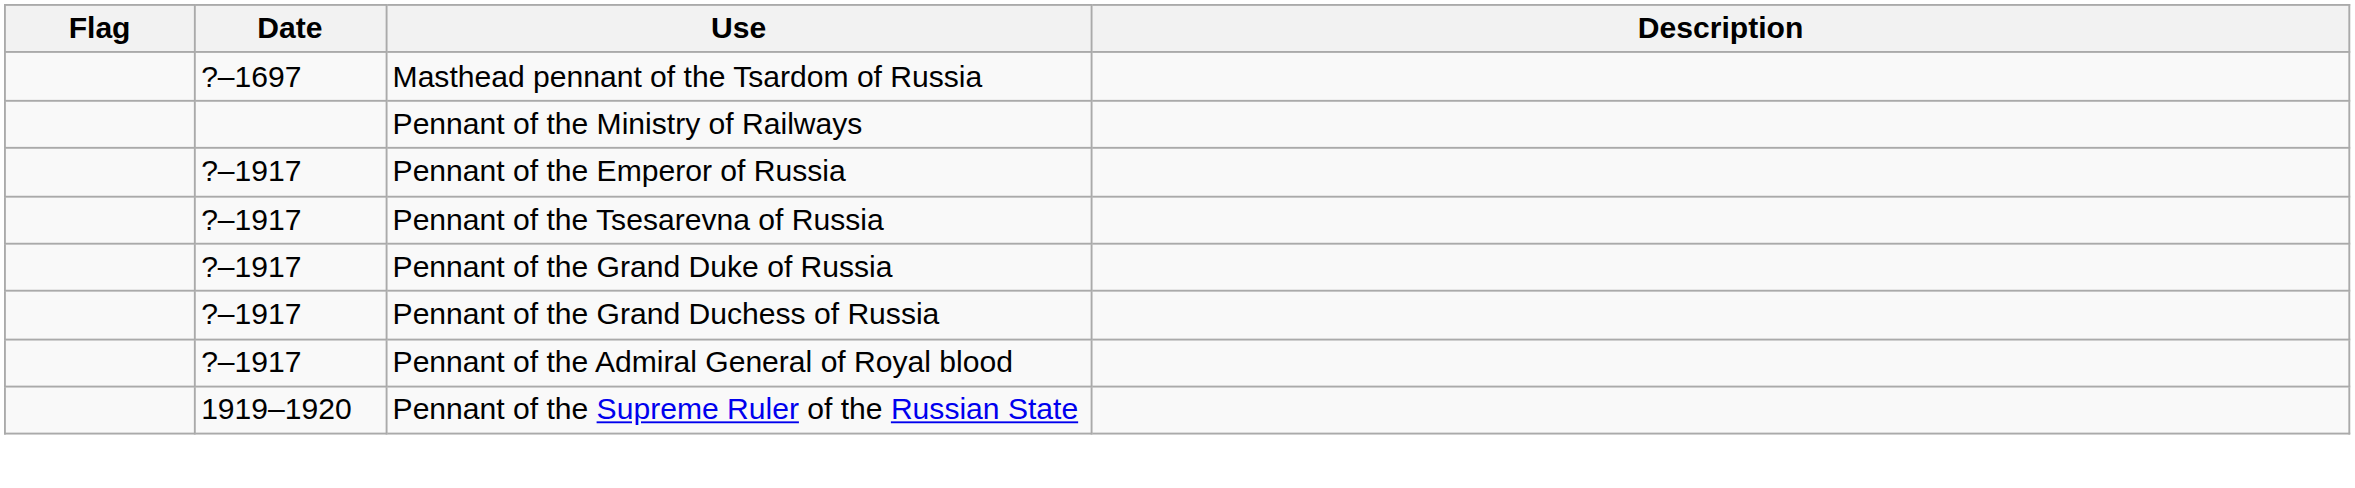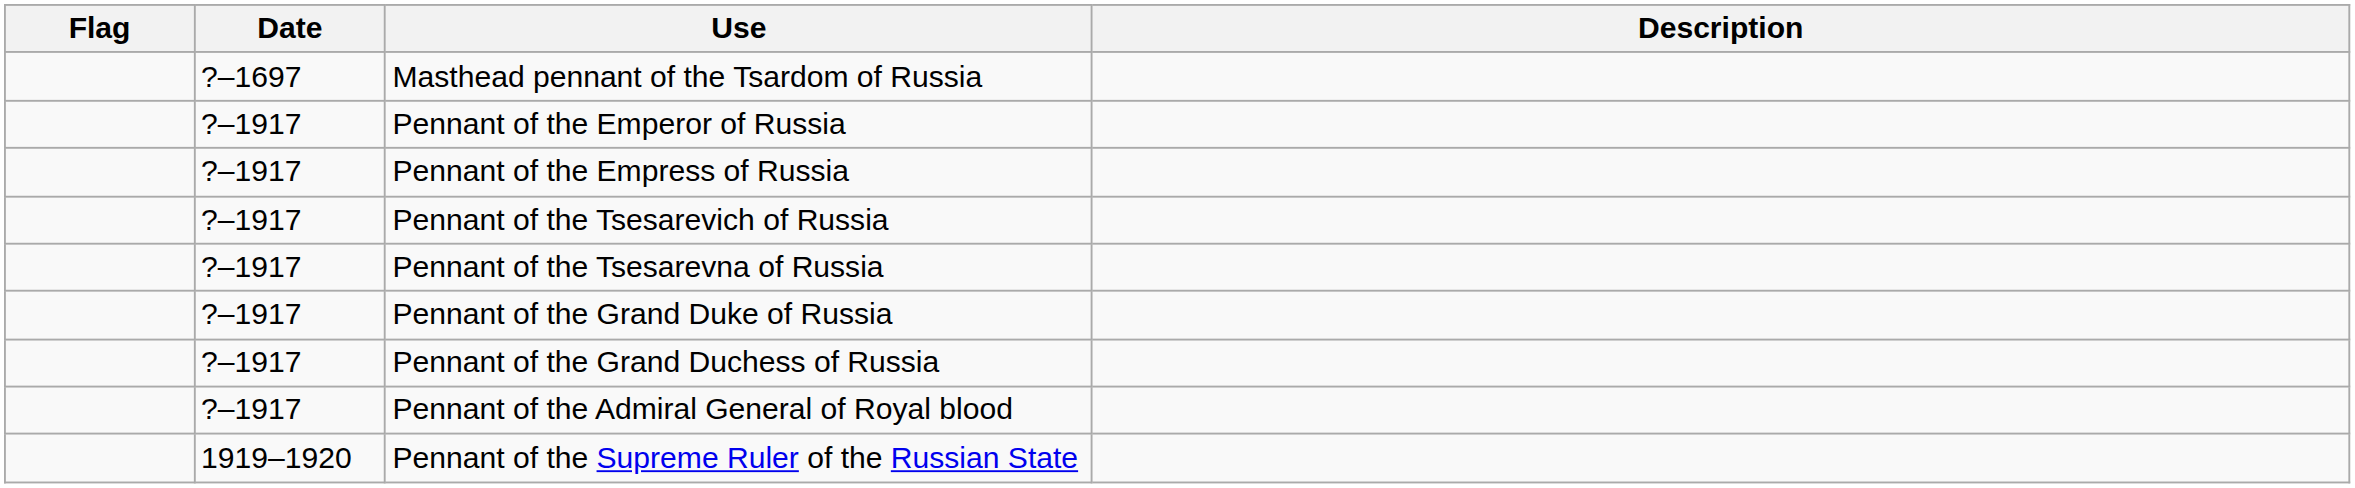- row: Pennant of the Ministry of Railways
+ row: ?–1917 | Pennant of the Empress of Russia
+ row: ?–1917 | Pennant of the Tsesarevich of Russia
